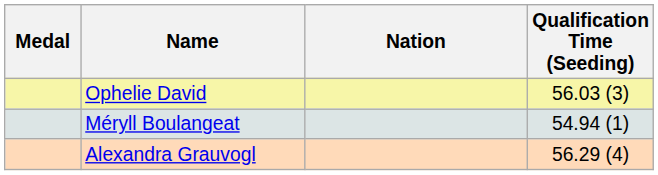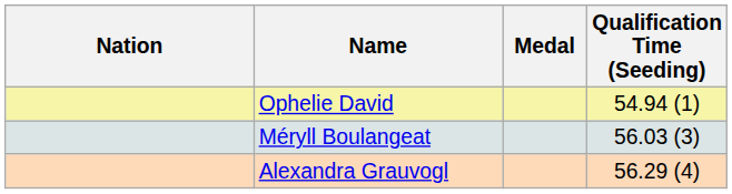columns swapped: Medal <-> Nation
Ophelie David | Qualification Time (Seeding): 56.03 (3) -> 54.94 (1)
Méryll Boulangeat | Qualification Time (Seeding): 54.94 (1) -> 56.03 (3)
